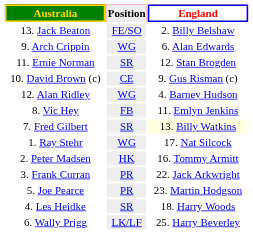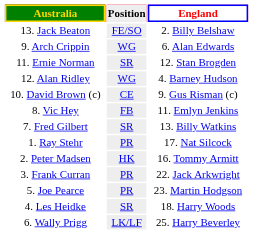rows swapped: 10. David Brown (c) <-> 12. Alan Ridley
7. Fred Gilbert | England: lightyellow background -> no background
1. Ray Stehr | Position: WG -> PR
